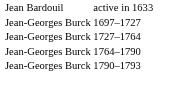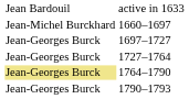+ row: Jean-Michel Burckhard | 1660–1697
1764–1790 | column 1: no background -> khaki background
